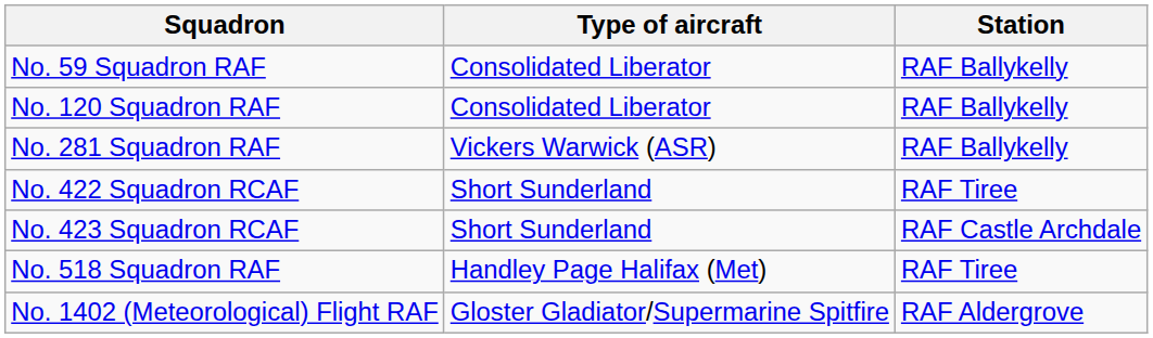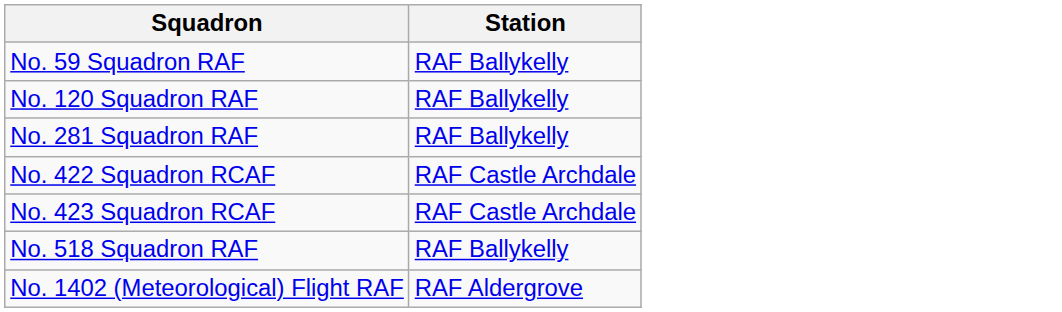- column: Type of aircraft | Consolidated Liberator | Consolidated Liberator | Vickers Warwick (ASR) | Short Sunderland | Short Sunderland | Handley Page Halifax (Met) | Gloster Gladiator/Supermarine Spitfire
No. 422 Squadron RCAF | Station: RAF Tiree -> RAF Castle Archdale
No. 518 Squadron RAF | Station: RAF Tiree -> RAF Ballykelly
